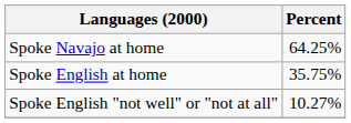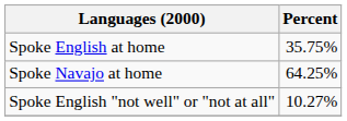rows swapped: Spoke Navajo at home <-> Spoke English at home
